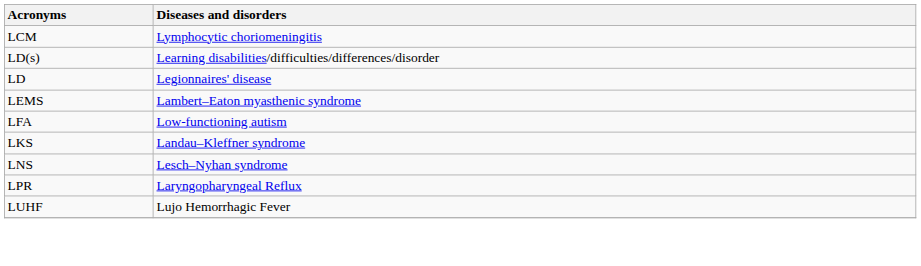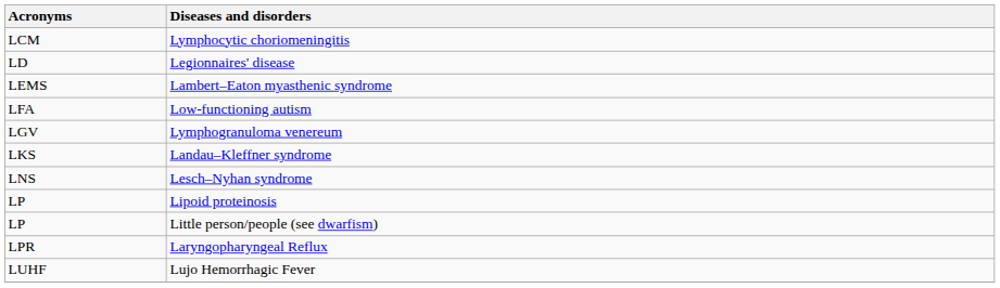- row: LD(s) | Learning disabilities/difficulties/differences/disorder
+ row: LGV | Lymphogranuloma venereum
+ row: LP | Lipoid proteinosis
+ row: LP | Little person/people (see dwarfism)
